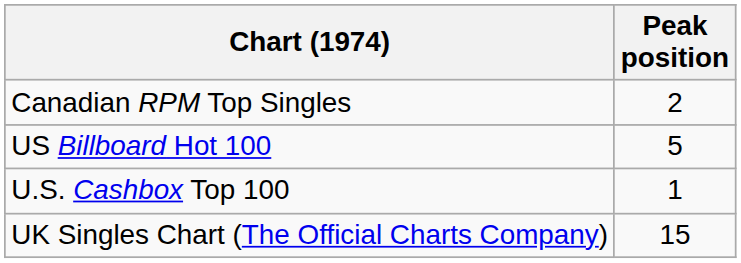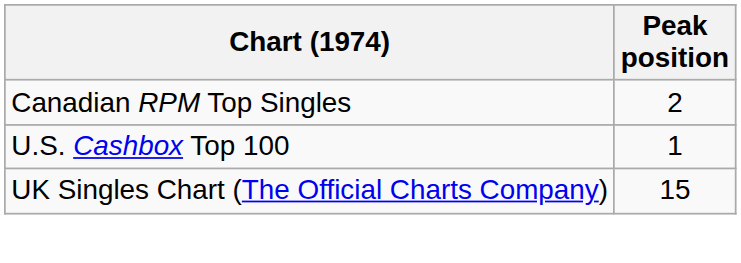- row: US Billboard Hot 100 | 5
